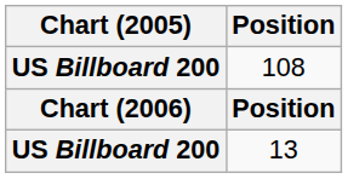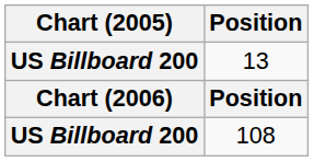rows swapped: 108 <-> 13
